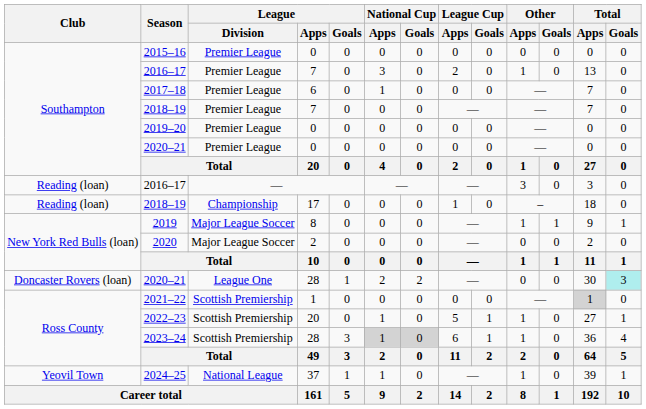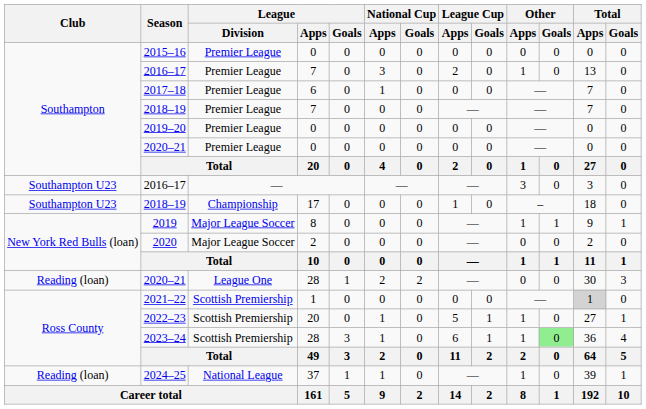2016–17 / — | Club: Reading (loan) -> Southampton U23
2018–19 / 17 | Club: Reading (loan) -> Southampton U23
2020–21 / 28 | Club: Doncaster Rovers (loan) -> Reading (loan)
2020–21 / 28 | Total / Goals: paleturquoise background -> no background
2023–24 | National Cup / Apps: lightgrey background -> no background
2023–24 | National Cup / Goals: lightgrey background -> no background
2023–24 | Other / Goals: no background -> lightgreen background
2024–25 | Club: Yeovil Town -> Reading (loan)
